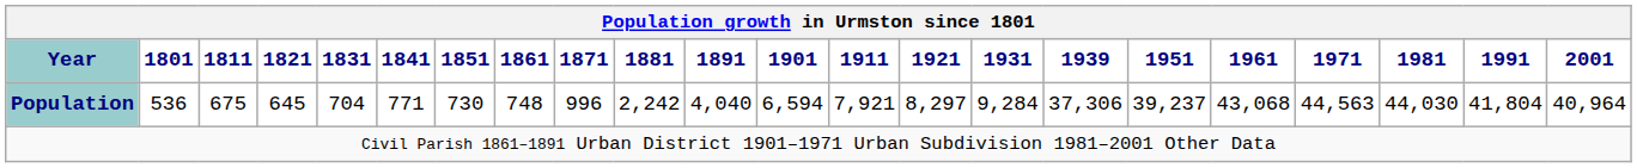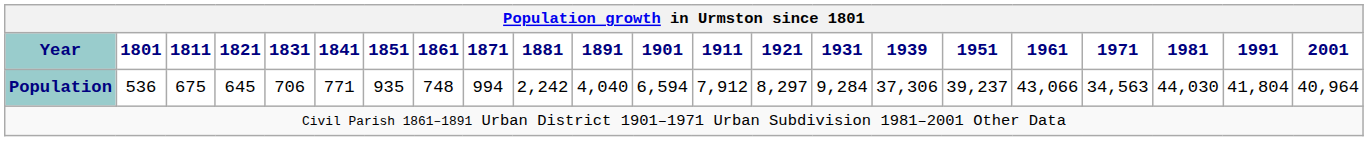Population | 1831: 704 -> 706
Population | 1851: 730 -> 935
Population | 1871: 996 -> 994
Population | 1911: 7,921 -> 7,912
Population | 1961: 43,068 -> 43,066
Population | 1971: 44,563 -> 34,563
